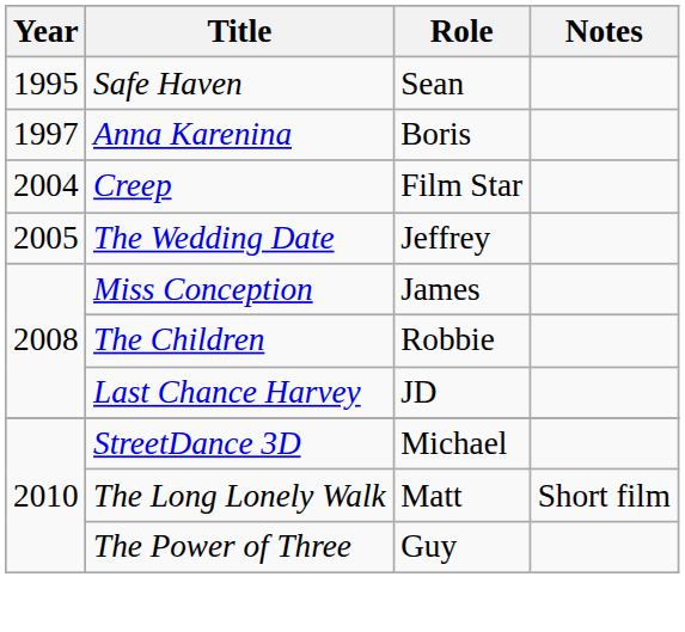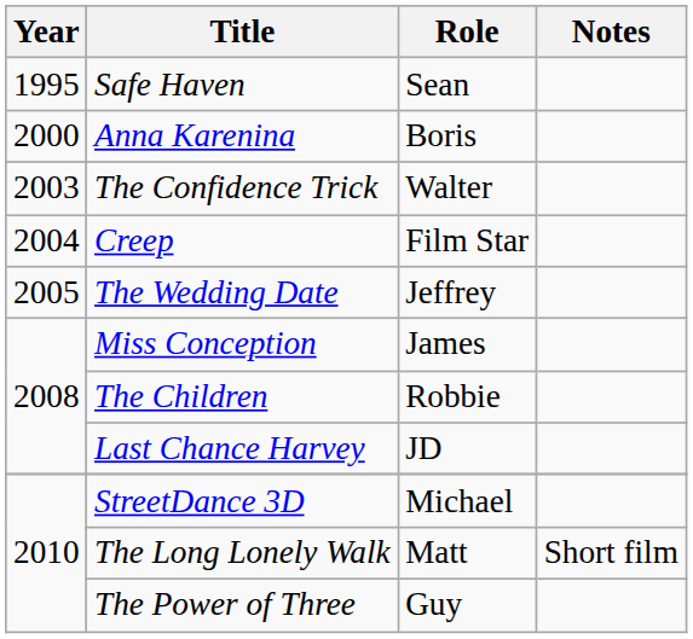Anna Karenina | Year: 1997 -> 2000
+ row: 2003 | The Confidence Trick | Walter
